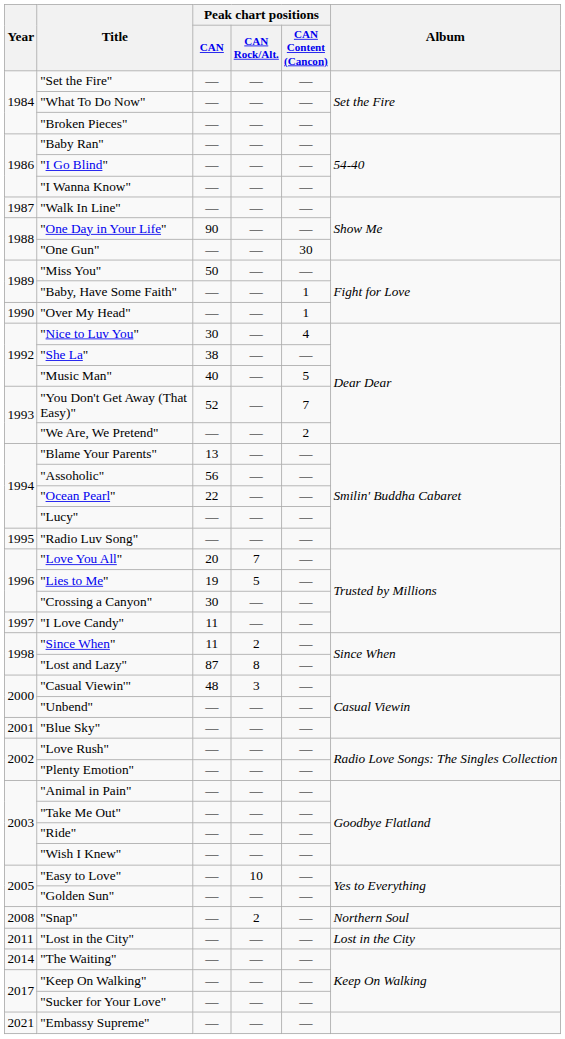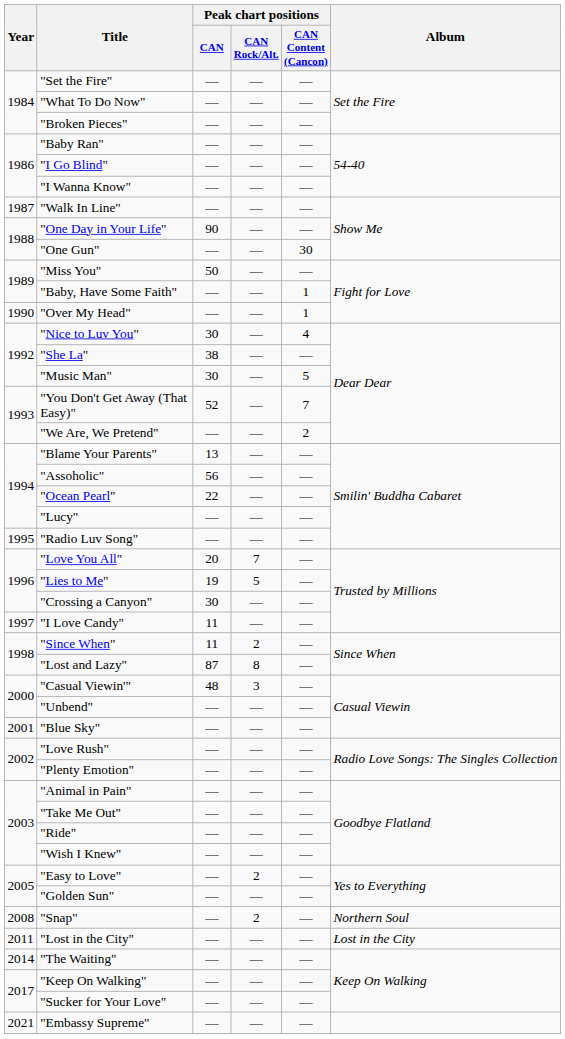"Music Man" | Peak chart positions / CAN: 40 -> 30
"Easy to Love" | Peak chart positions / CAN Rock/Alt.: 10 -> 2
